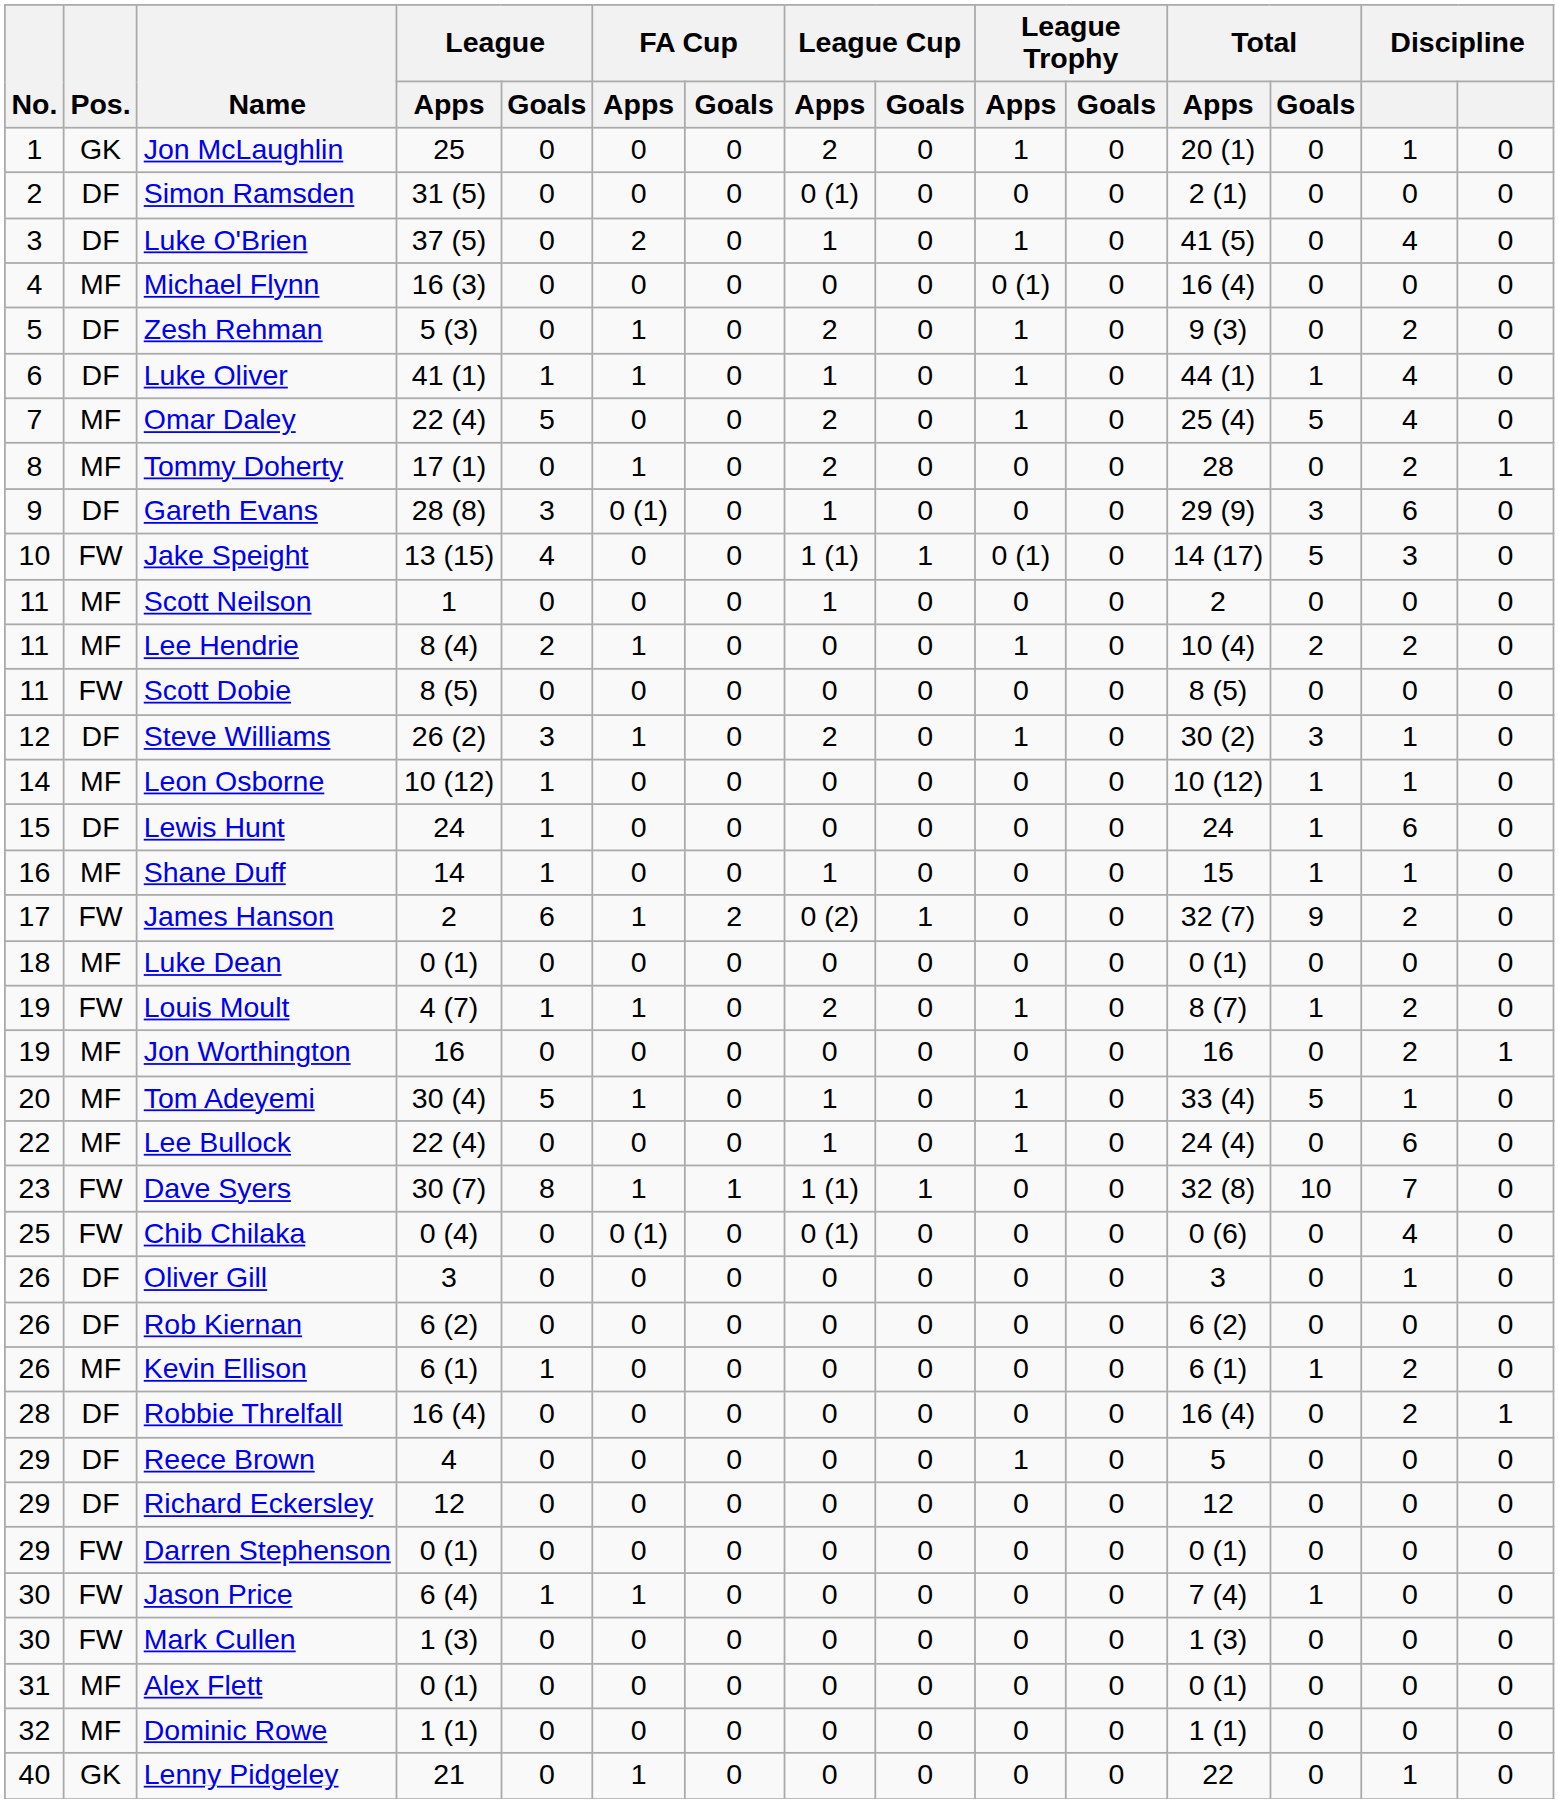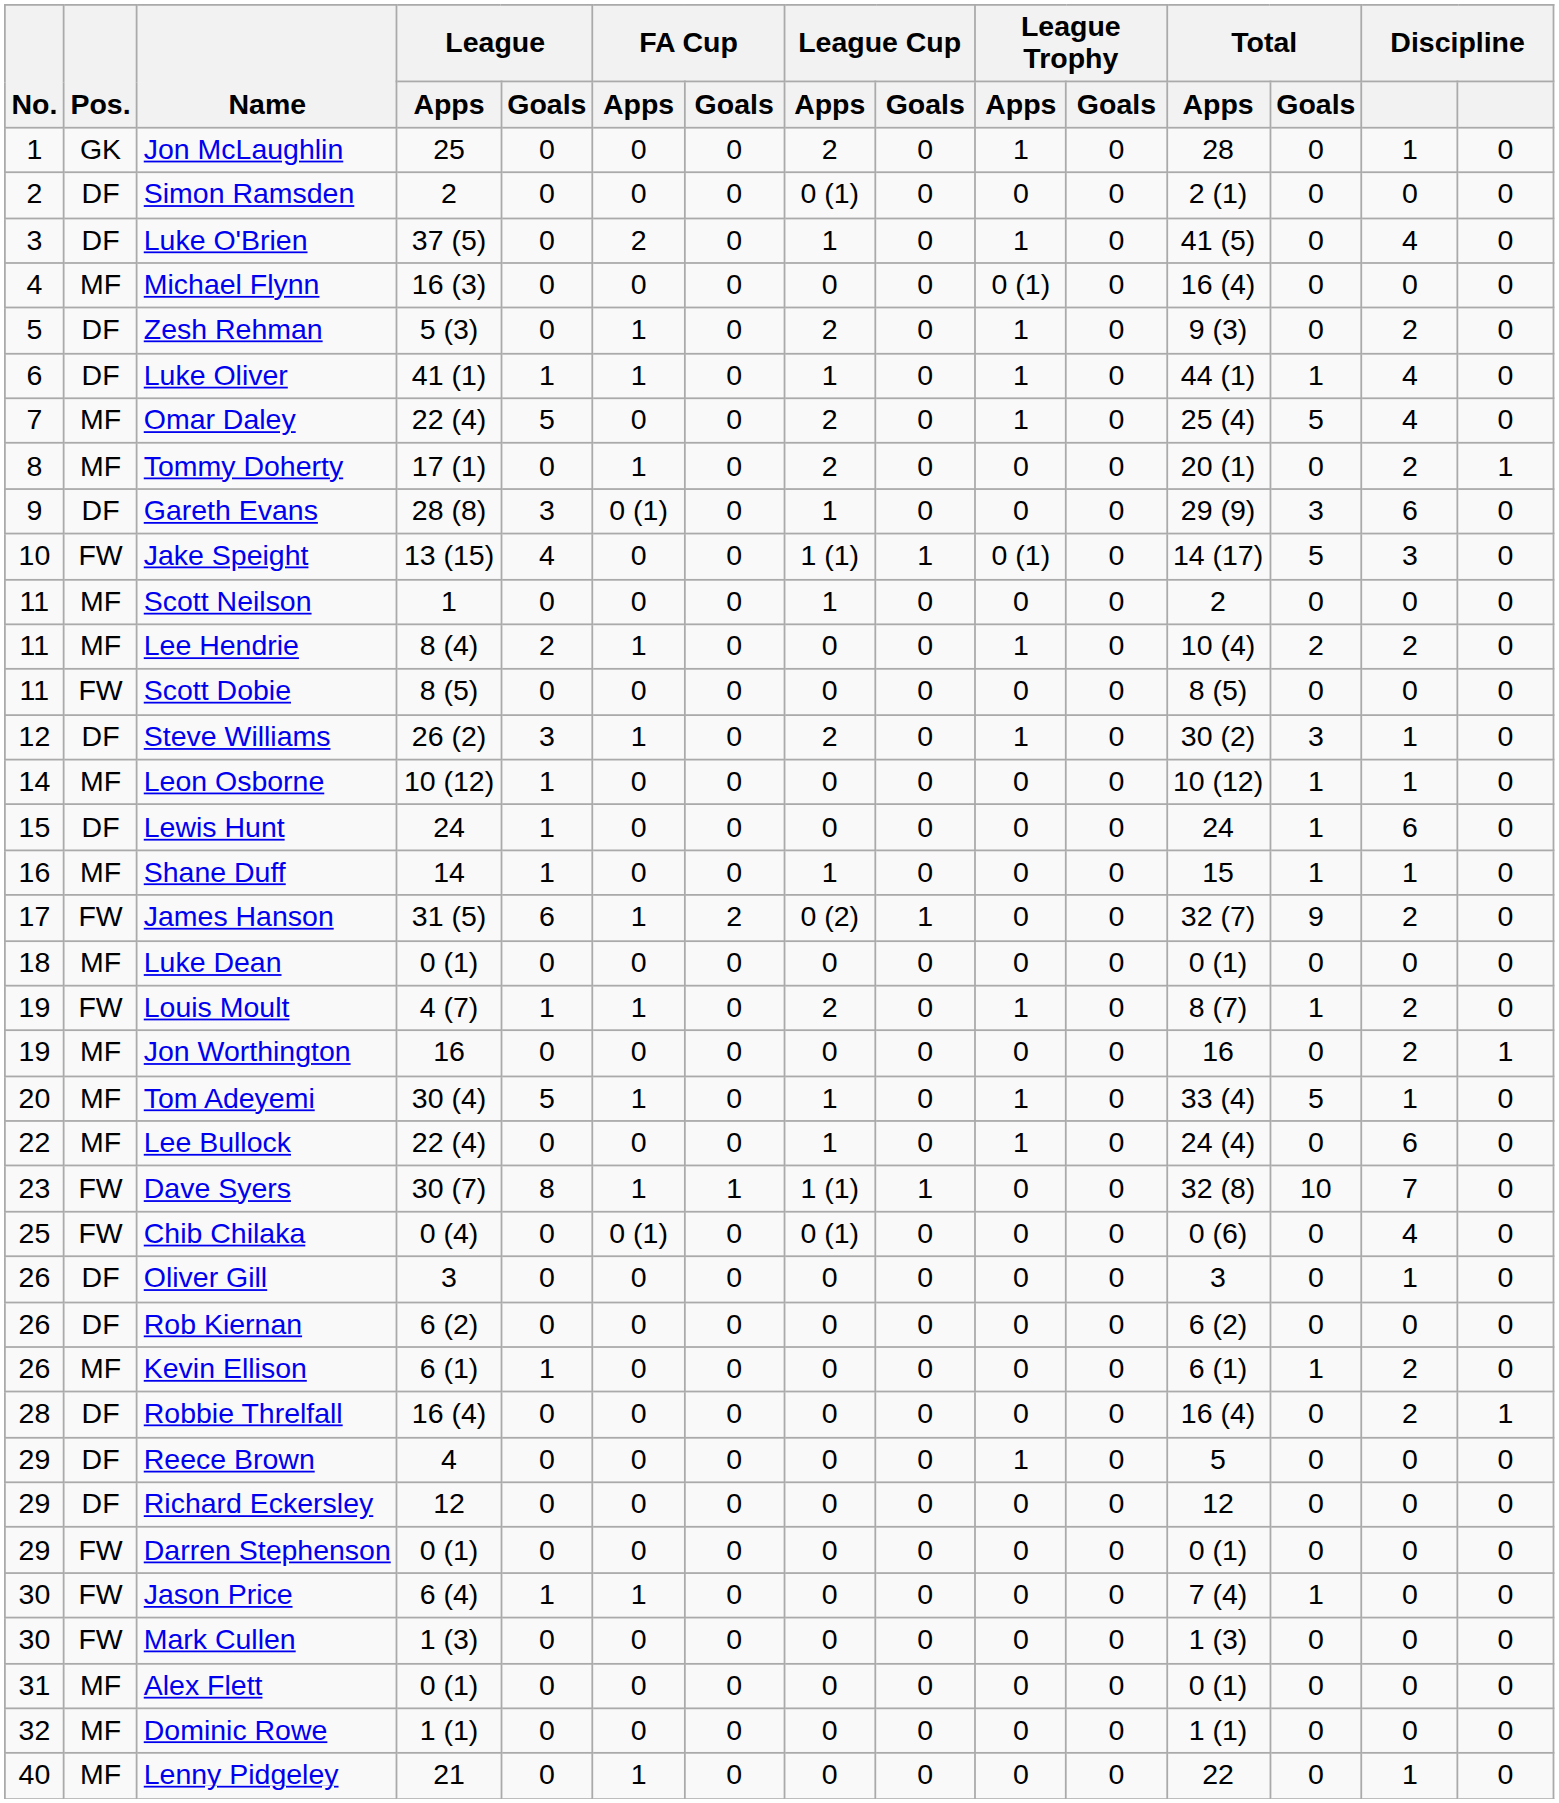Jon McLaughlin | Total / Apps: 20 (1) -> 28
Simon Ramsden | League / Apps: 31 (5) -> 2
Tommy Doherty | Total / Apps: 28 -> 20 (1)
James Hanson | League / Apps: 2 -> 31 (5)
Lenny Pidgeley | Pos.: GK -> MF
